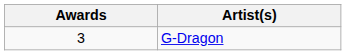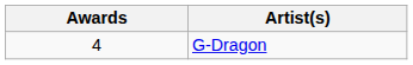G-Dragon | Awards: 3 -> 4
